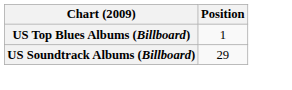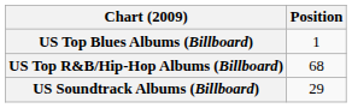+ row: US Top R&B/Hip-Hop Albums (Billboard) | 68
